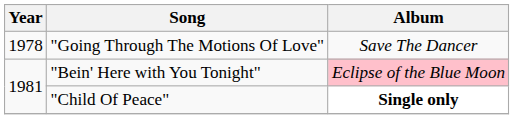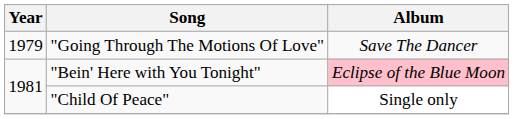"Going Through The Motions Of Love" | Year: 1978 -> 1979
"Child Of Peace" | Album: bold -> normal
